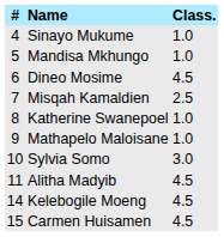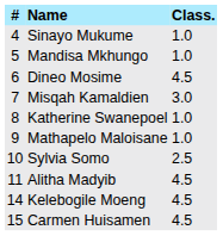Misqah Kamaldien | Class.: 2.5 -> 3.0
Sylvia Somo | Class.: 3.0 -> 2.5
